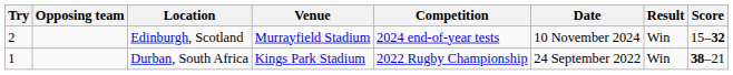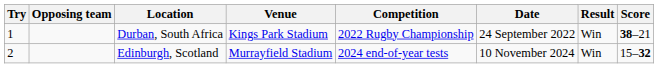rows swapped: Durban, South Africa <-> Edinburgh, Scotland
